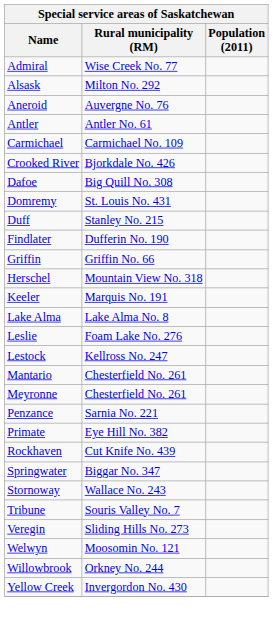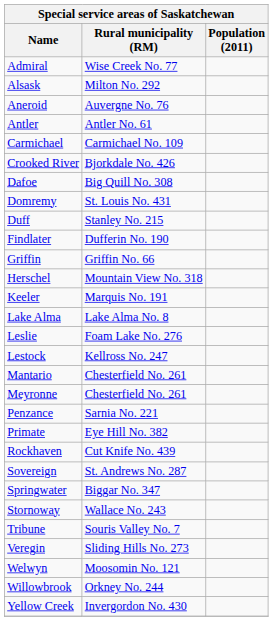+ row: Sovereign | St. Andrews No. 287
